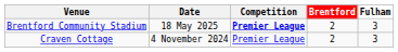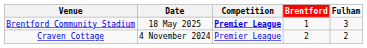Brentford Community Stadium | Brentford: 2 -> 1
Craven Cottage | Fulham: 3 -> 2
